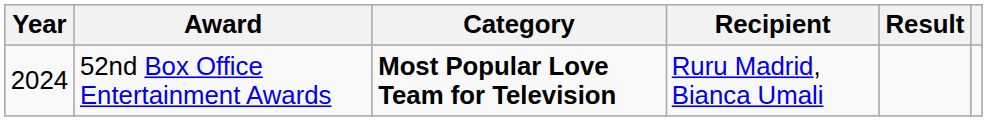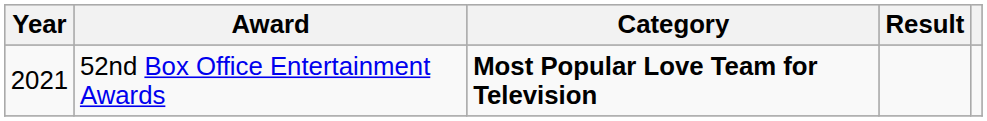- column: Recipient | Ruru Madrid, Bianca Umali
52nd Box Office Entertainment Awards | Year: 2024 -> 2021
